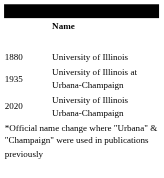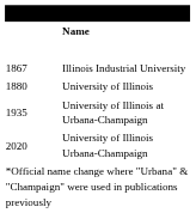+ row: 1867 | Illinois Industrial University
